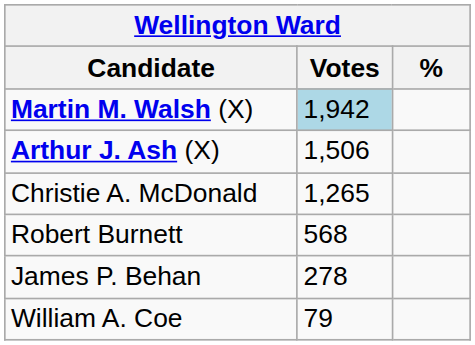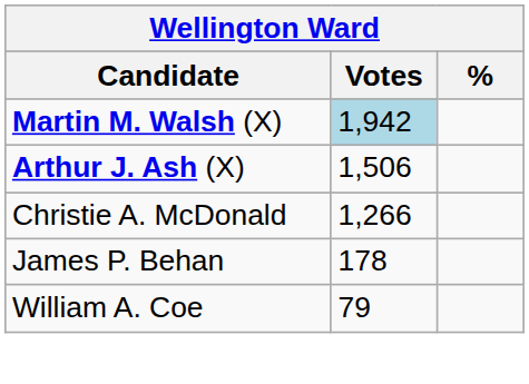Christie A. McDonald | Votes: 1,265 -> 1,266
- row: Robert Burnett | 568
James P. Behan | Votes: 278 -> 178
